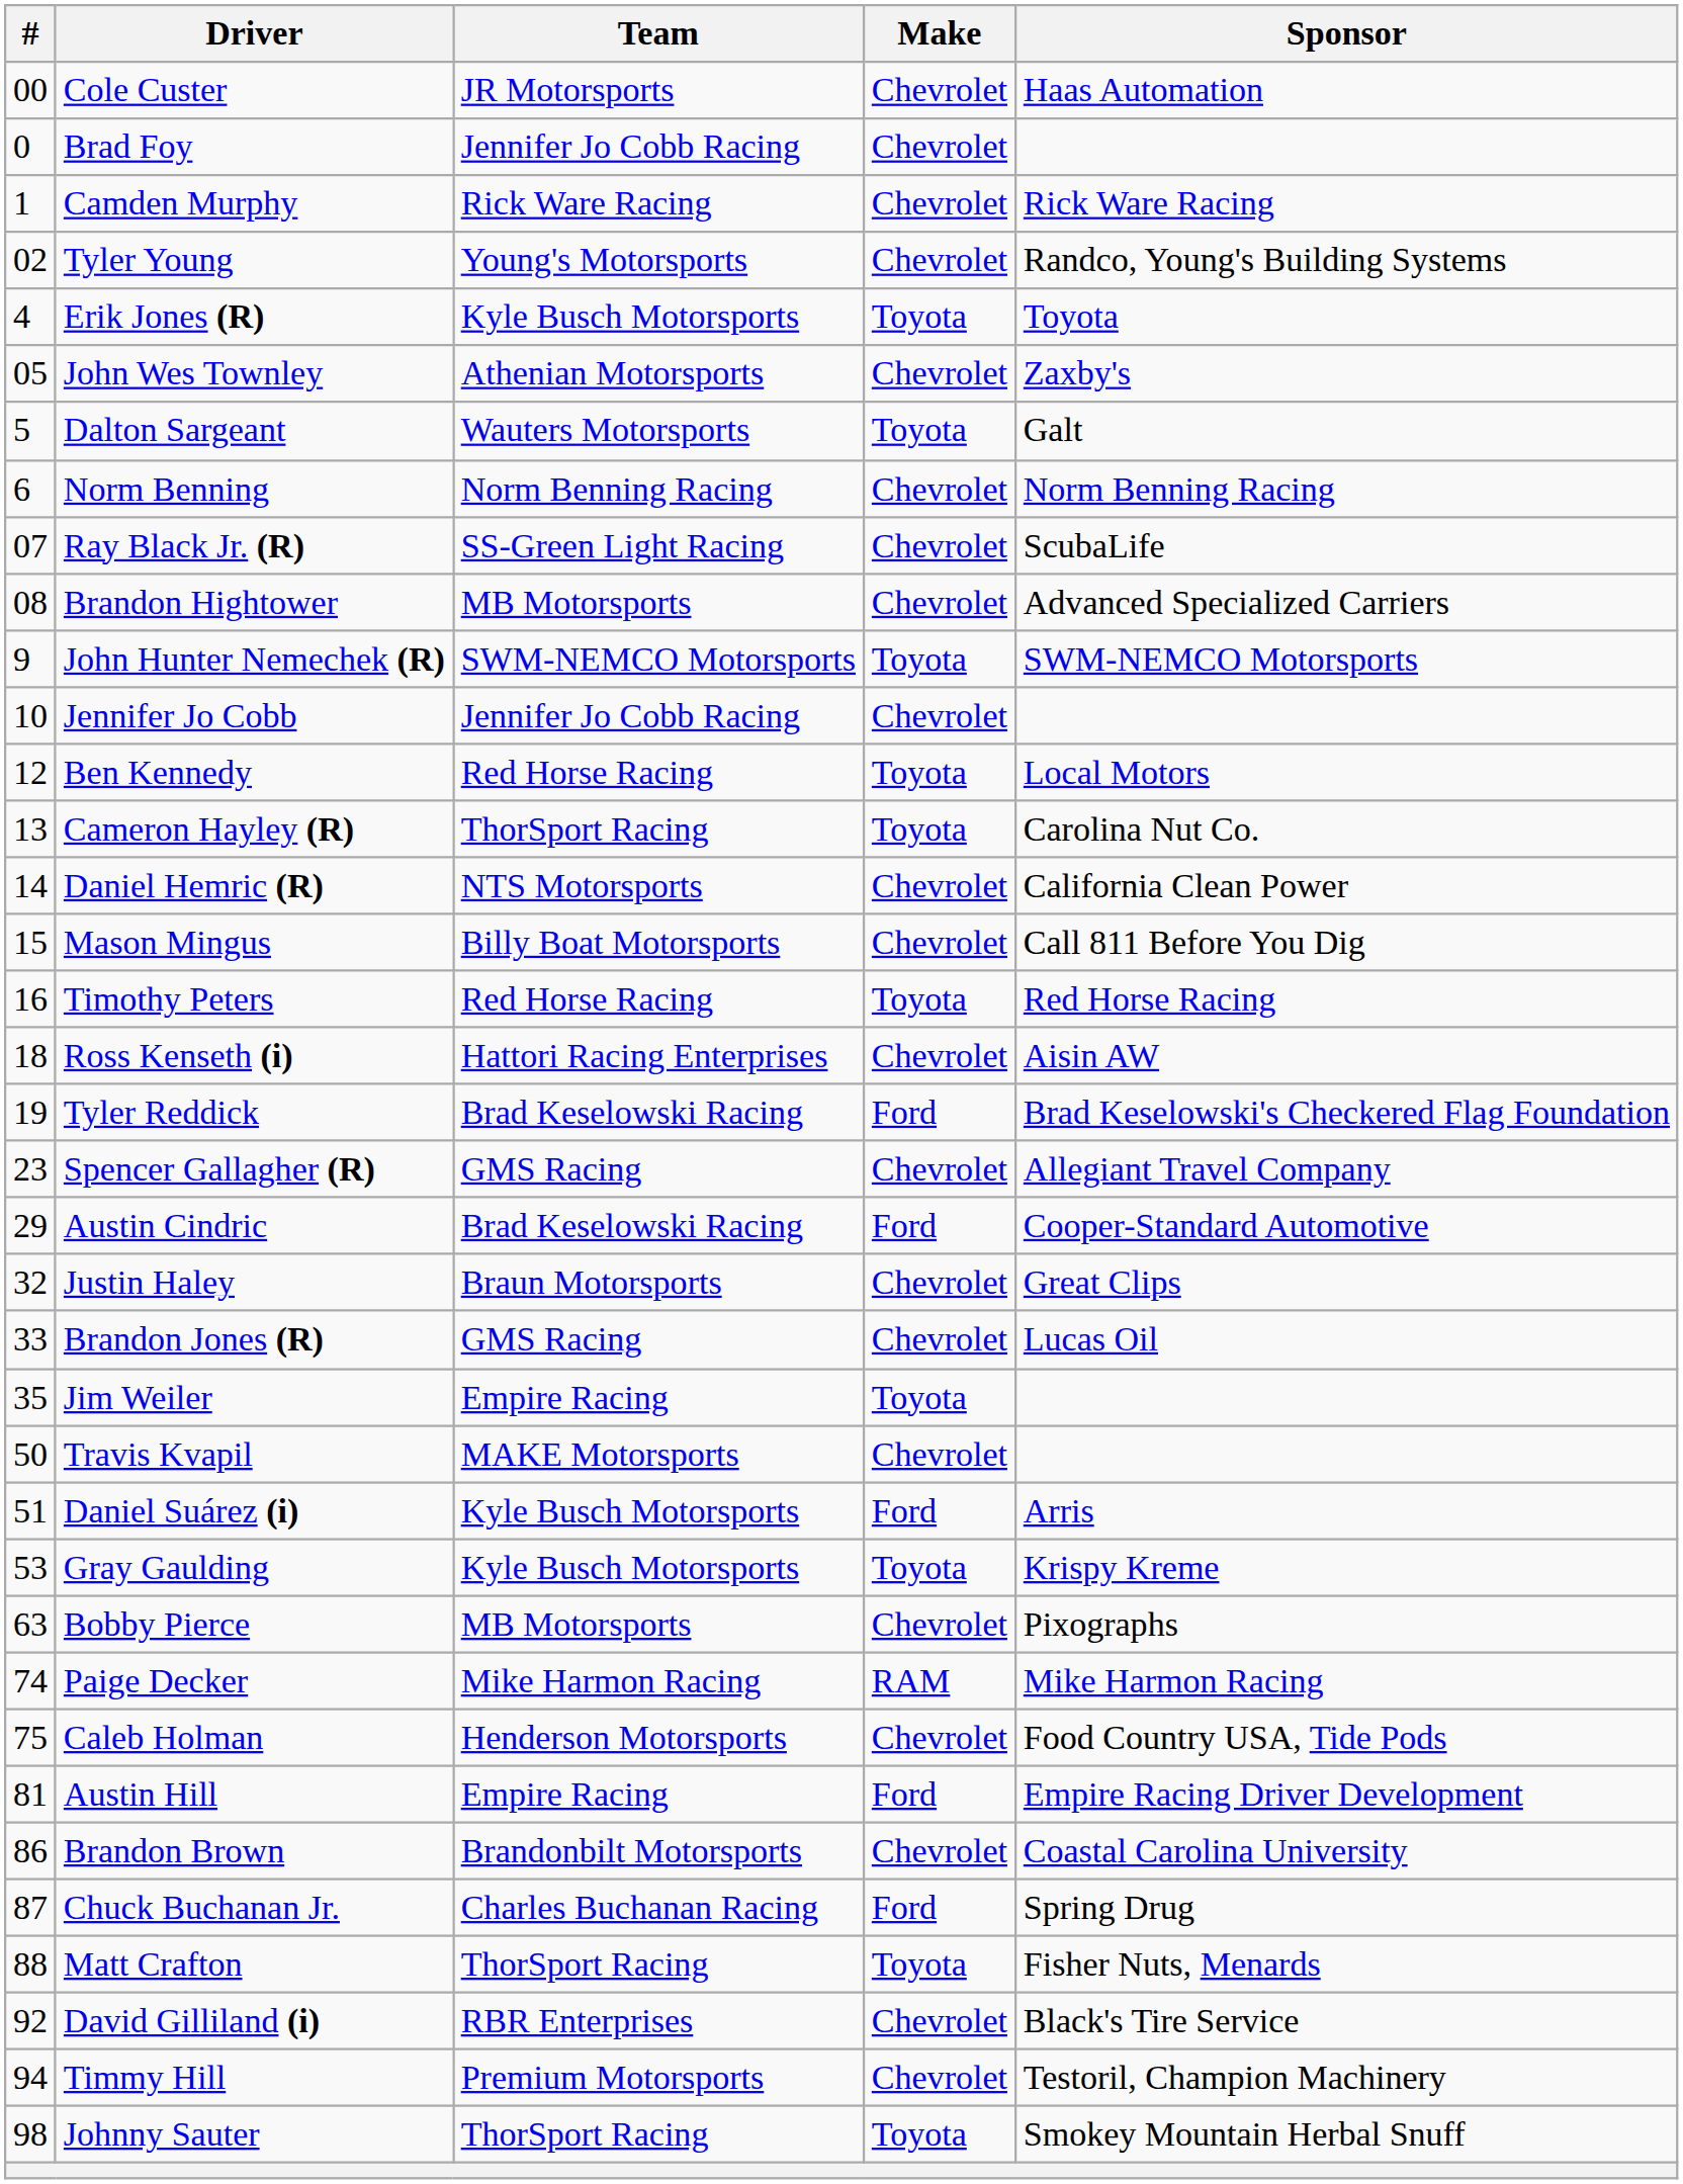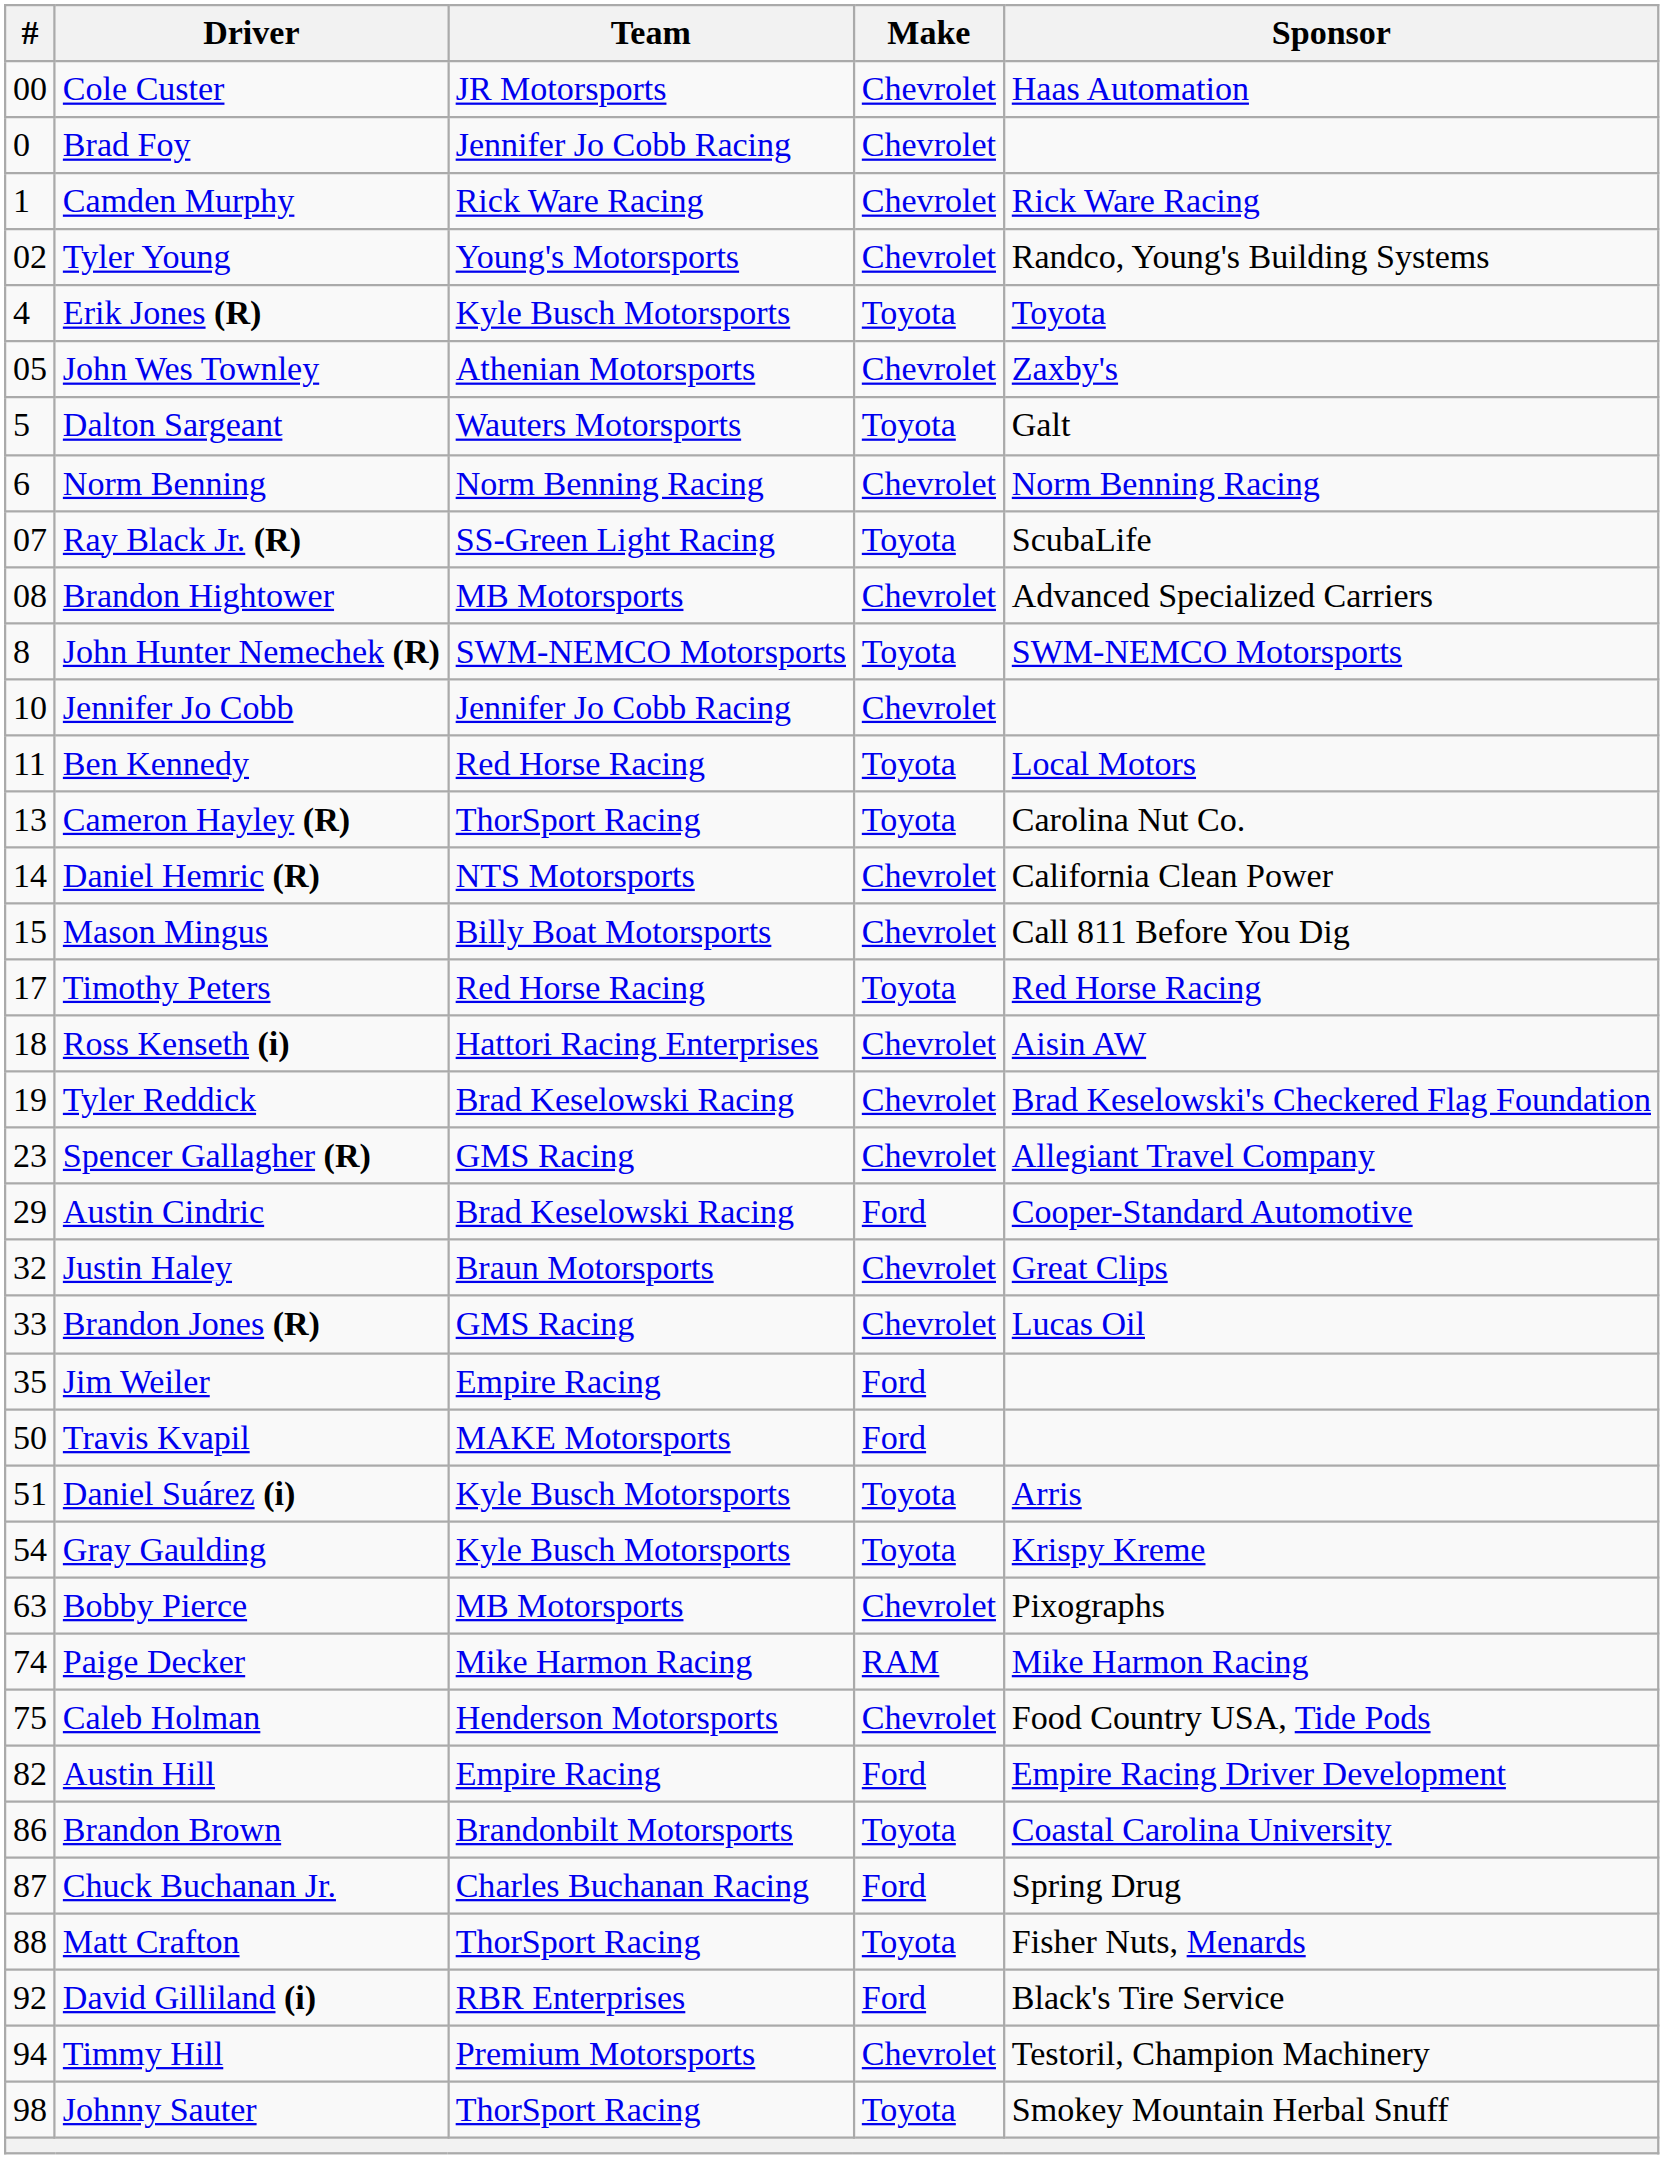Ray Black Jr. (R) | Make: Chevrolet -> Toyota
John Hunter Nemechek (R) | #: 9 -> 8
Ben Kennedy | #: 12 -> 11
Timothy Peters | #: 16 -> 17
Tyler Reddick | Make: Ford -> Chevrolet
Jim Weiler | Make: Toyota -> Ford
Travis Kvapil | Make: Chevrolet -> Ford
Daniel Suárez (i) | Make: Ford -> Toyota
Gray Gaulding | #: 53 -> 54
Austin Hill | #: 81 -> 82
Brandon Brown | Make: Chevrolet -> Toyota
David Gilliland (i) | Make: Chevrolet -> Ford
